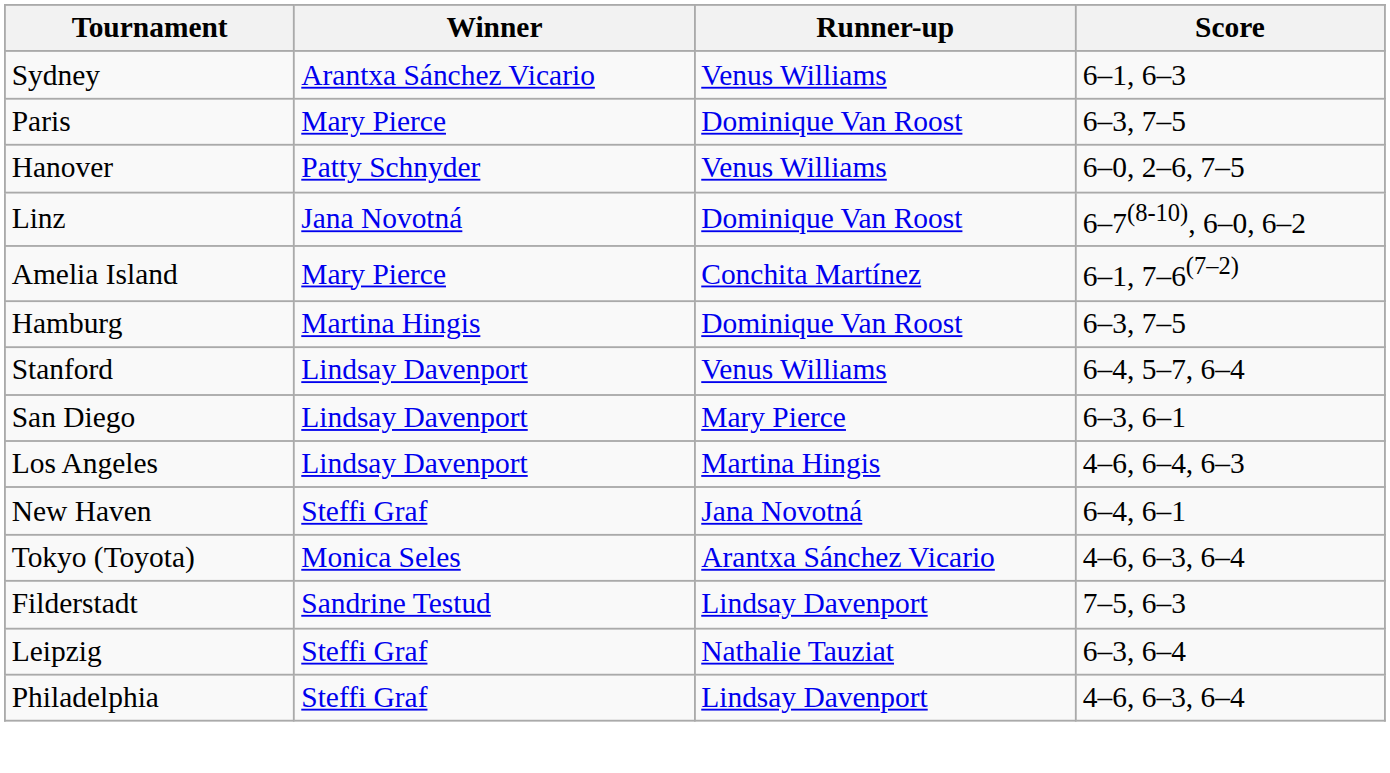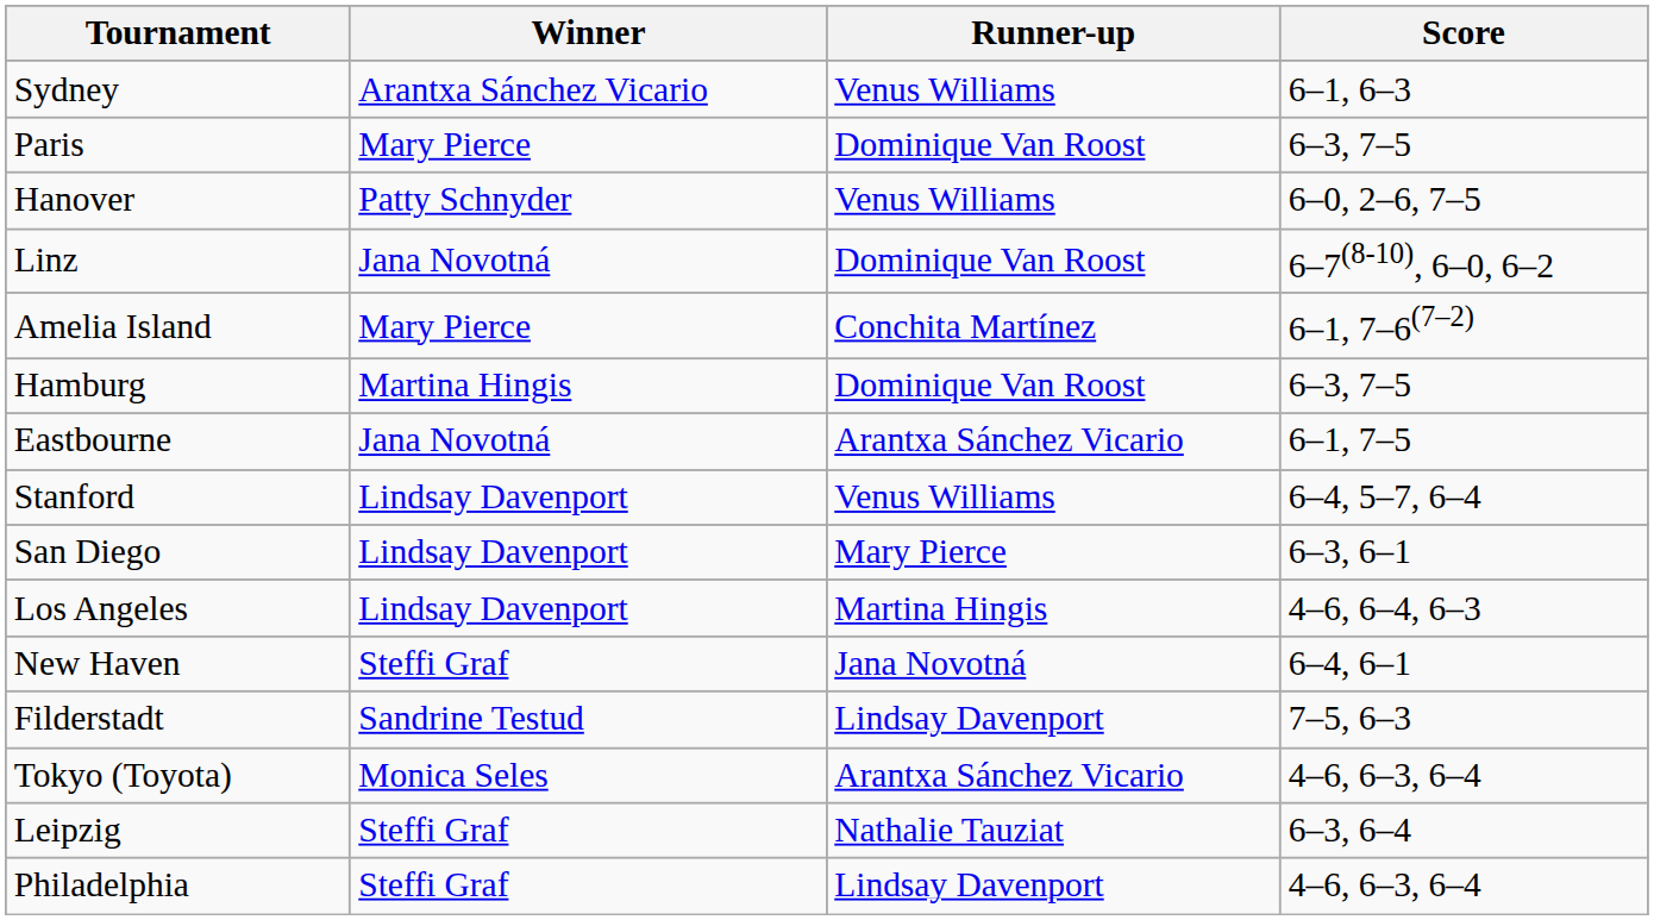+ row: Eastbourne | Jana Novotná | Arantxa Sánchez Vicario | 6–1, 7–5
rows swapped: Tokyo (Toyota) <-> Filderstadt
